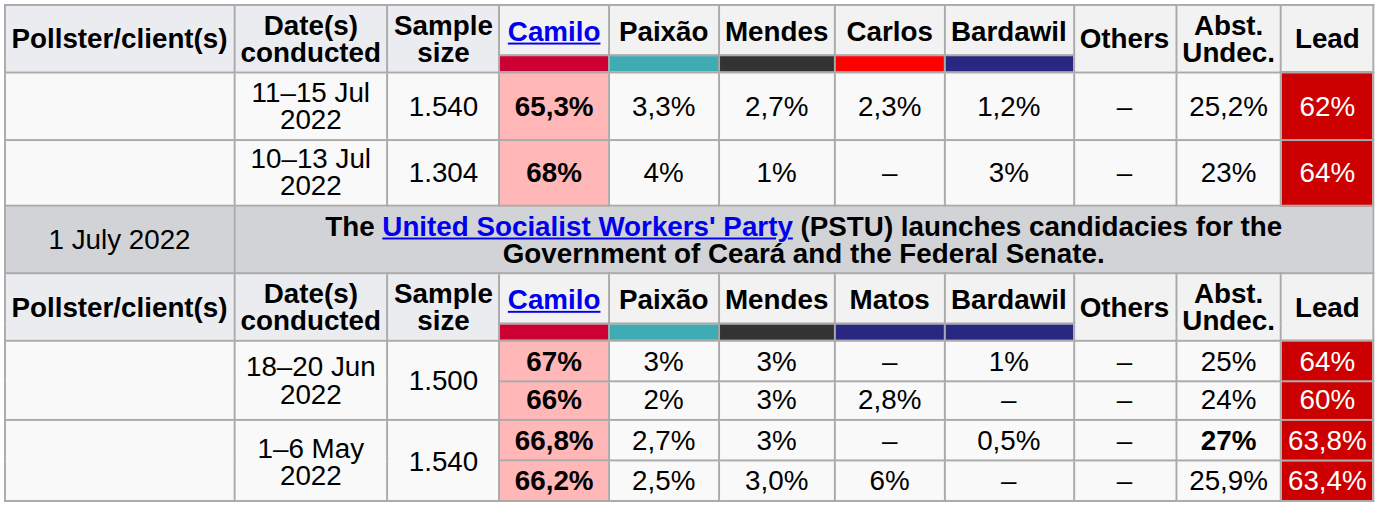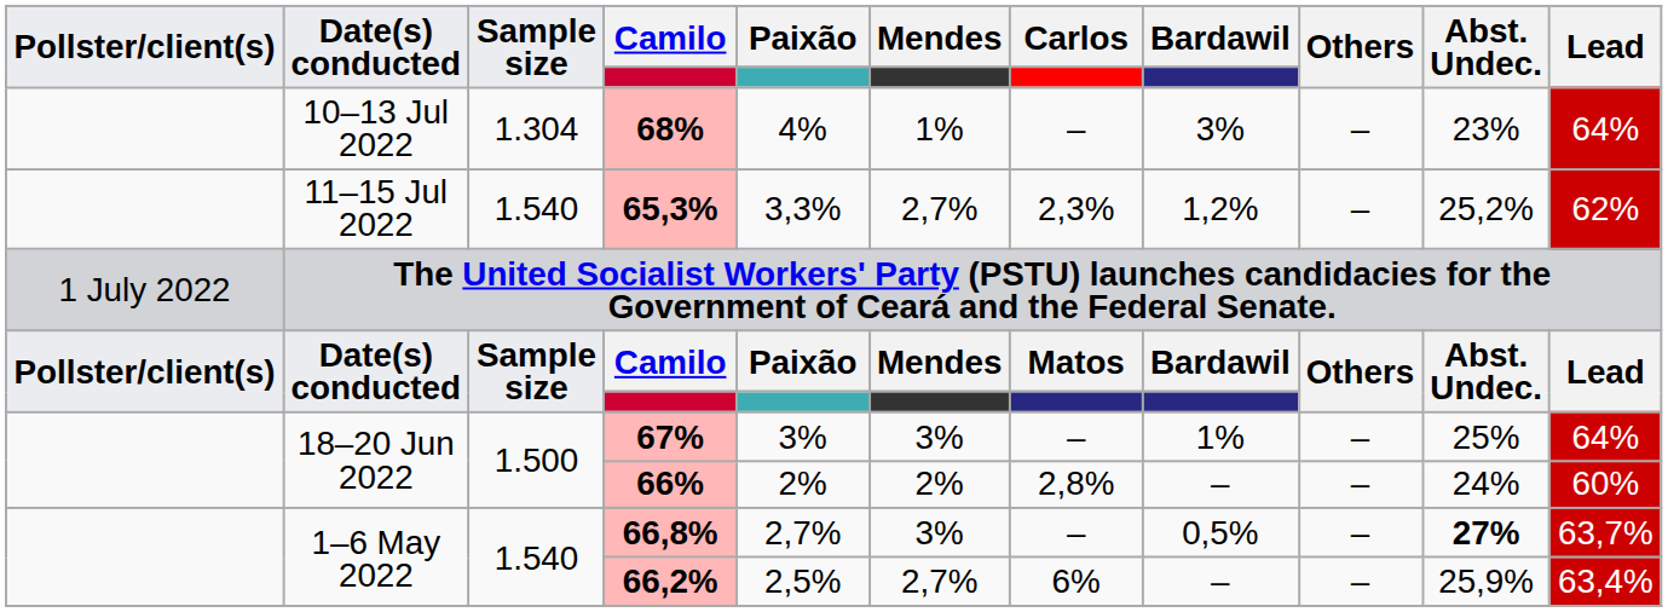rows swapped: 65,3% <-> 68%
66% | Mendes: 3% -> 2%
66,8% | Lead: 63,8% -> 63,7%
66,2% | Mendes: 3,0% -> 2,7%
